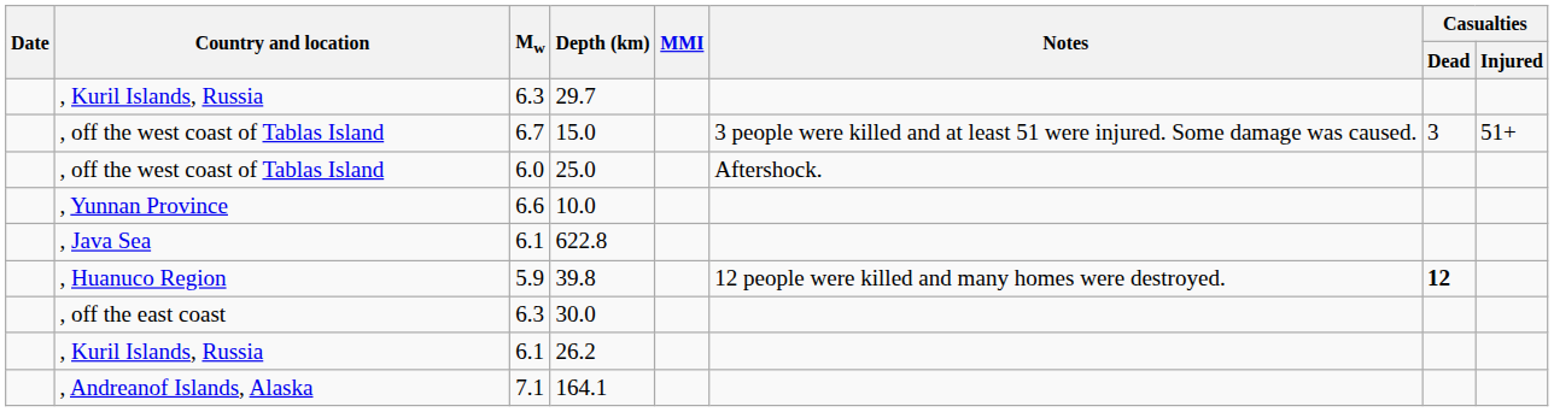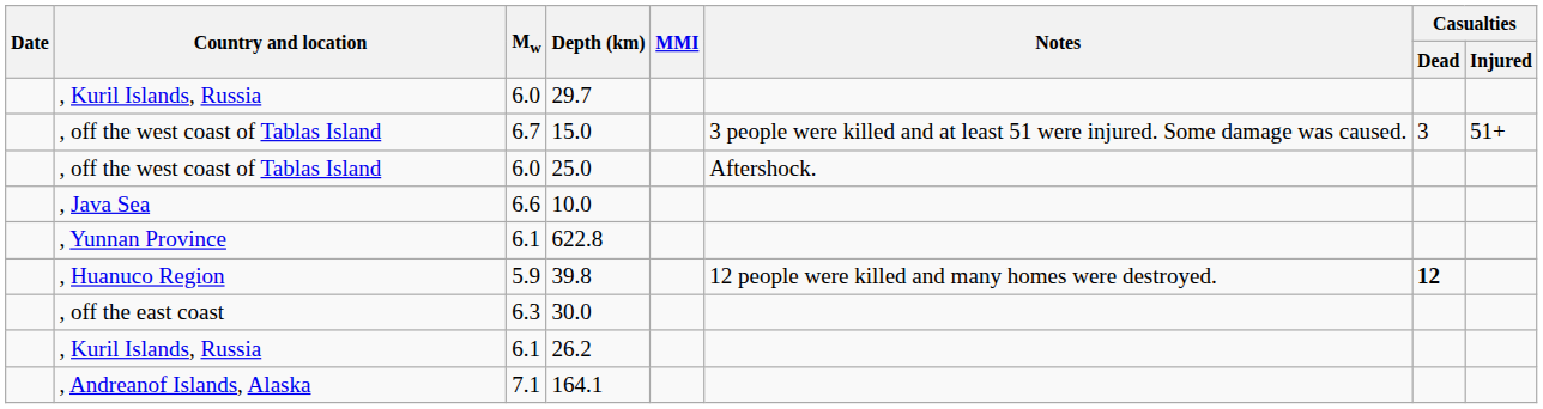29.7 | Mw: 6.3 -> 6.0
10.0 | Country and location: , Yunnan Province -> , Java Sea
622.8 | Country and location: , Java Sea -> , Yunnan Province
